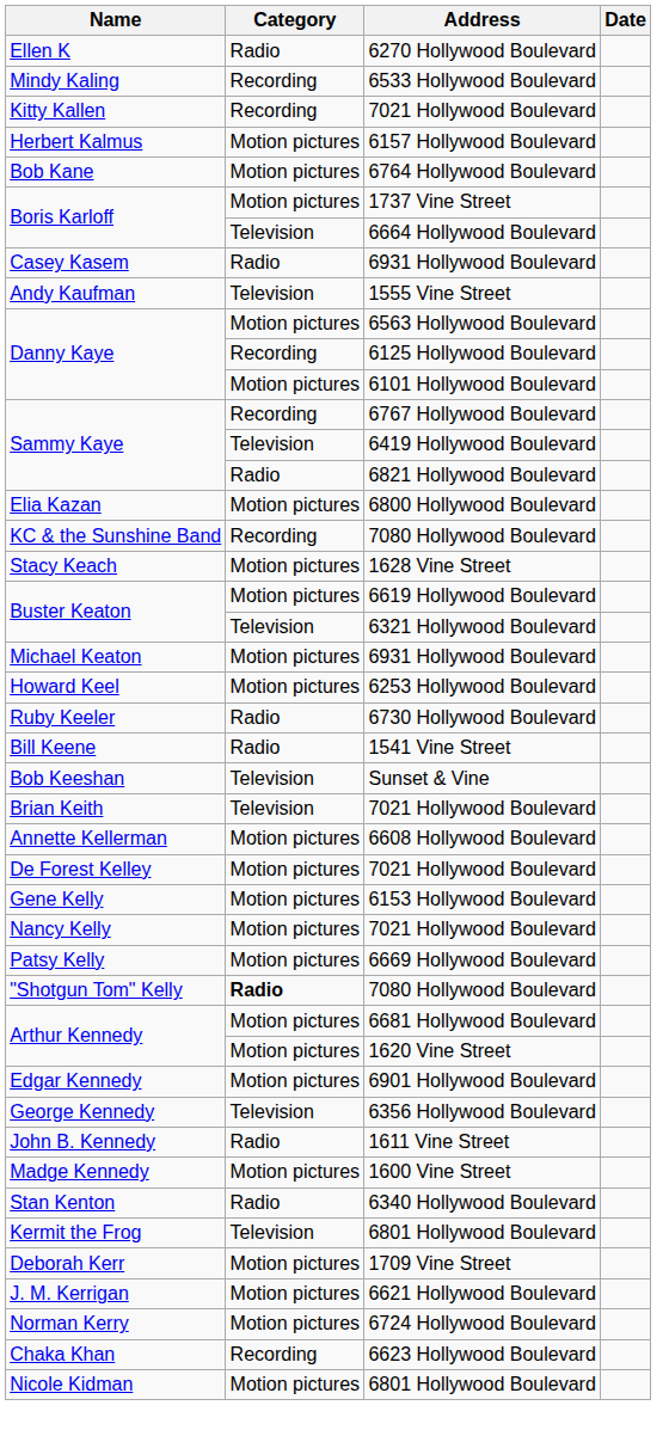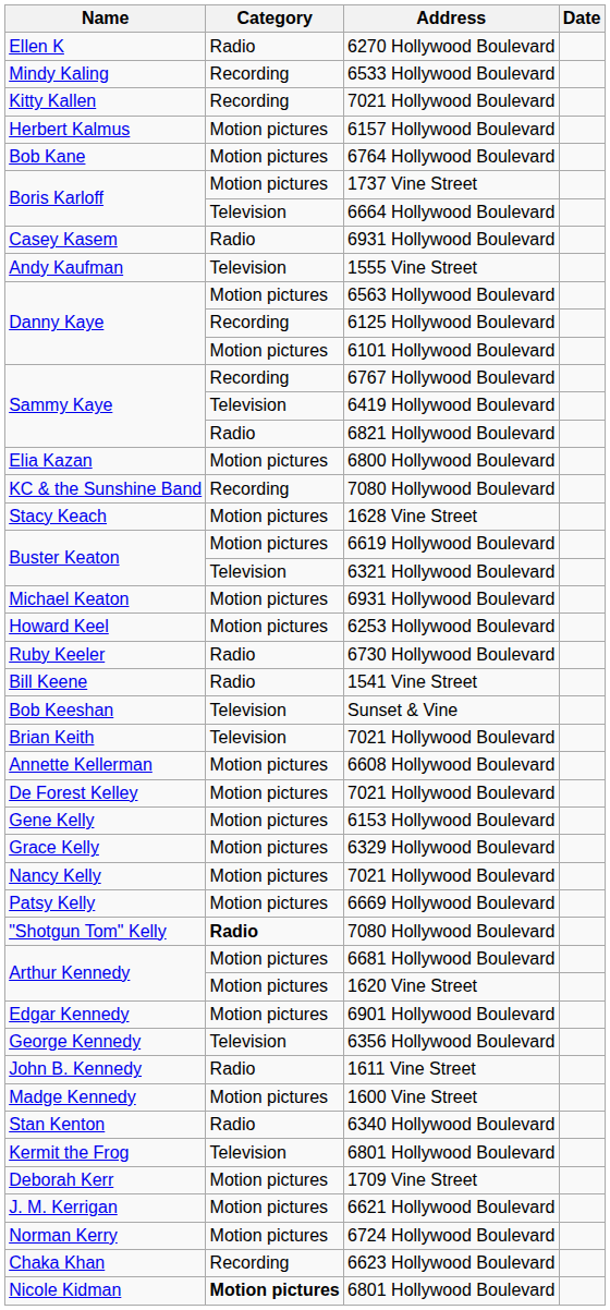+ row: Grace Kelly | Motion pictures | 6329 Hollywood Boulevard
Nicole Kidman / 6801 Hollywood Boulevard | Category: normal -> bold
